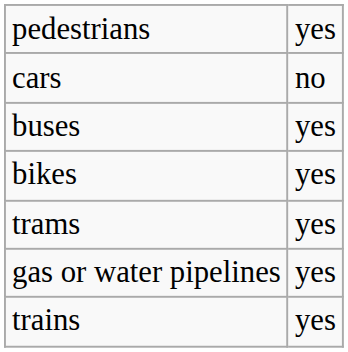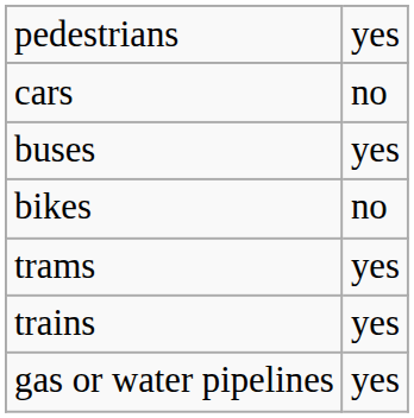bikes | column 2: yes -> no
rows swapped: trains <-> gas or water pipelines
